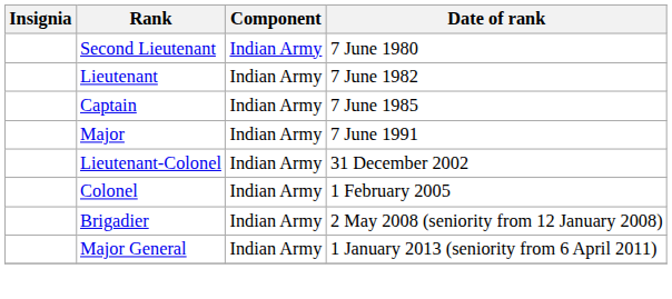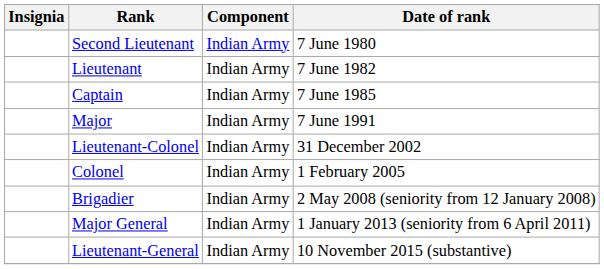+ row: Lieutenant-General | Indian Army | 10 November 2015 (substantive)
